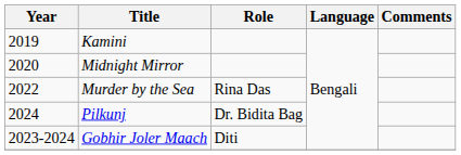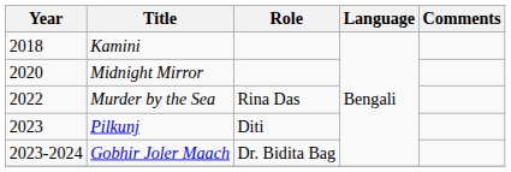Kamini | Year: 2019 -> 2018
Pilkunj | Year: 2024 -> 2023
Pilkunj | Role: Dr. Bidita Bag -> Diti
Gobhir Joler Maach | Role: Diti -> Dr. Bidita Bag
